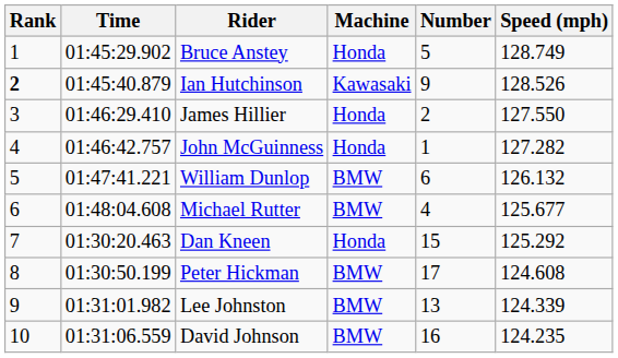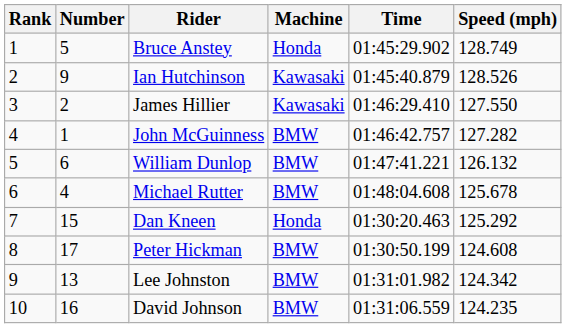columns swapped: Number <-> Time
Ian Hutchinson | Rank: bold -> normal
James Hillier | Machine: Honda -> Kawasaki
John McGuinness | Machine: Honda -> BMW
Michael Rutter | Speed (mph): 125.677 -> 125.678
Lee Johnston | Speed (mph): 124.339 -> 124.342
